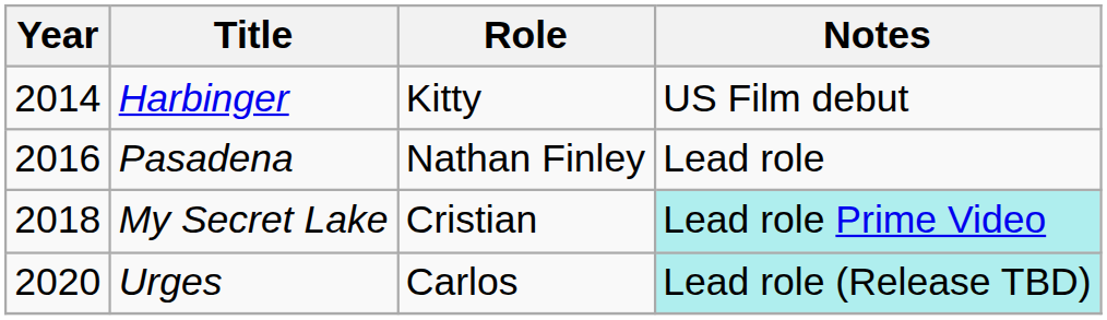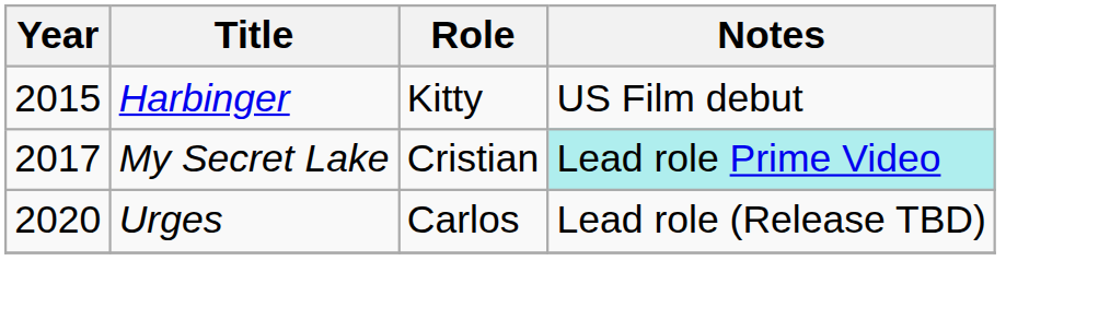Harbinger | Year: 2014 -> 2015
- row: 2016 | Pasadena | Nathan Finley | Lead role
My Secret Lake | Year: 2018 -> 2017
Urges | Notes: paleturquoise background -> no background
